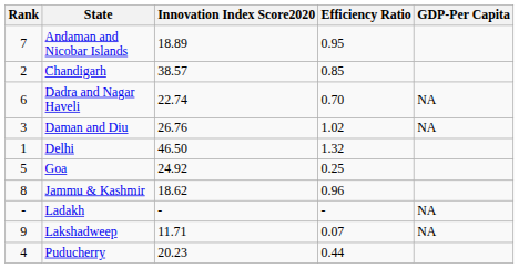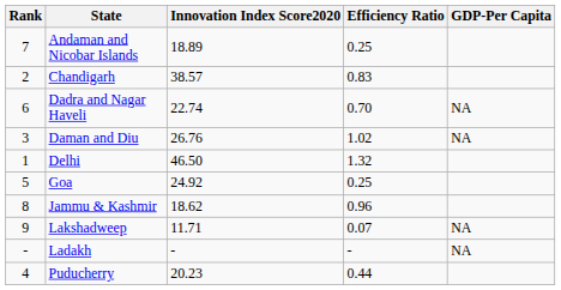Andaman and Nicobar Islands | Efficiency Ratio: 0.95 -> 0.25
Chandigarh | Efficiency Ratio: 0.85 -> 0.83
rows swapped: Lakshadweep <-> Ladakh
